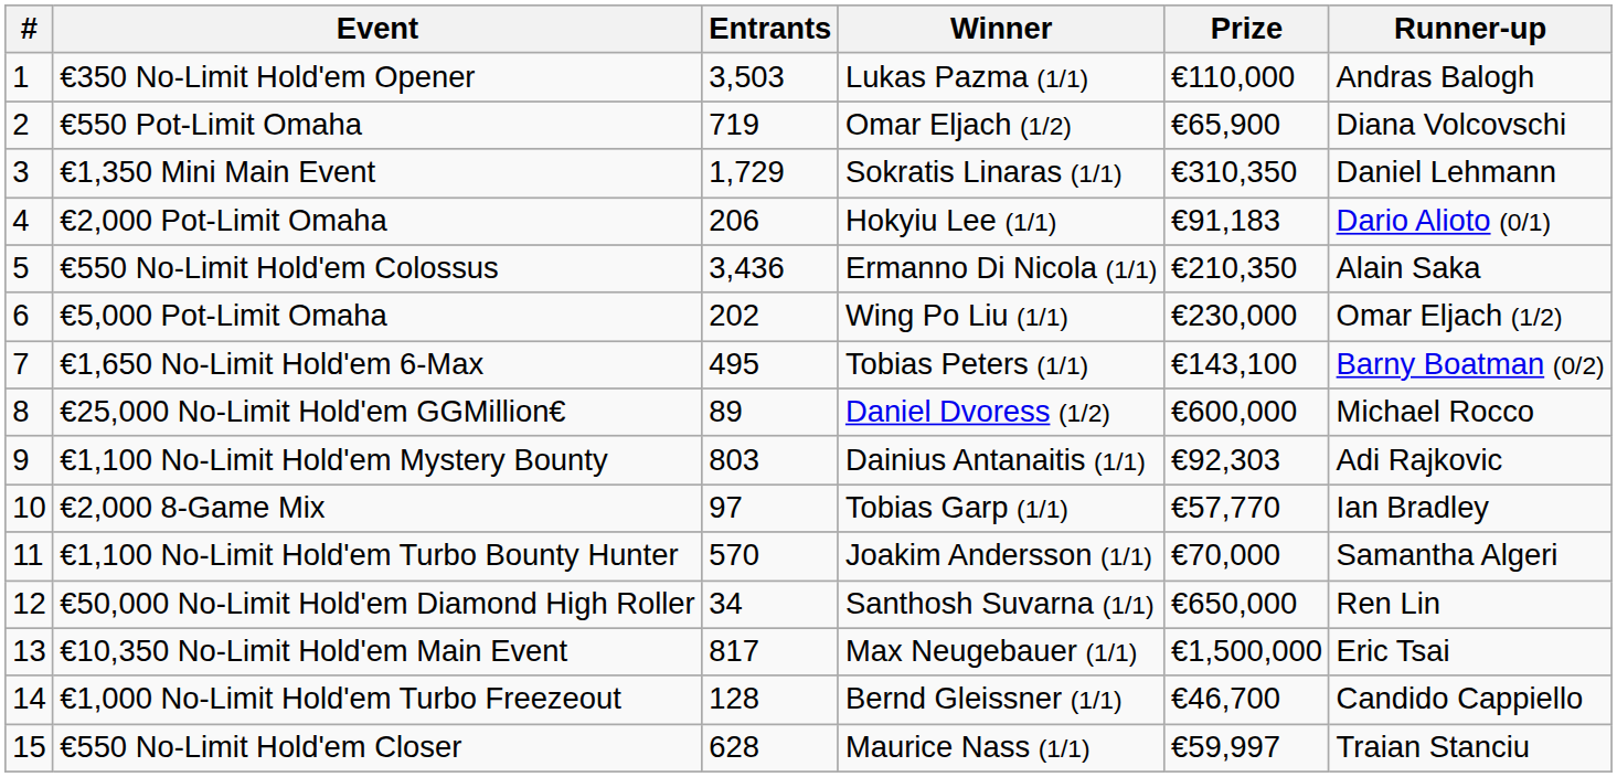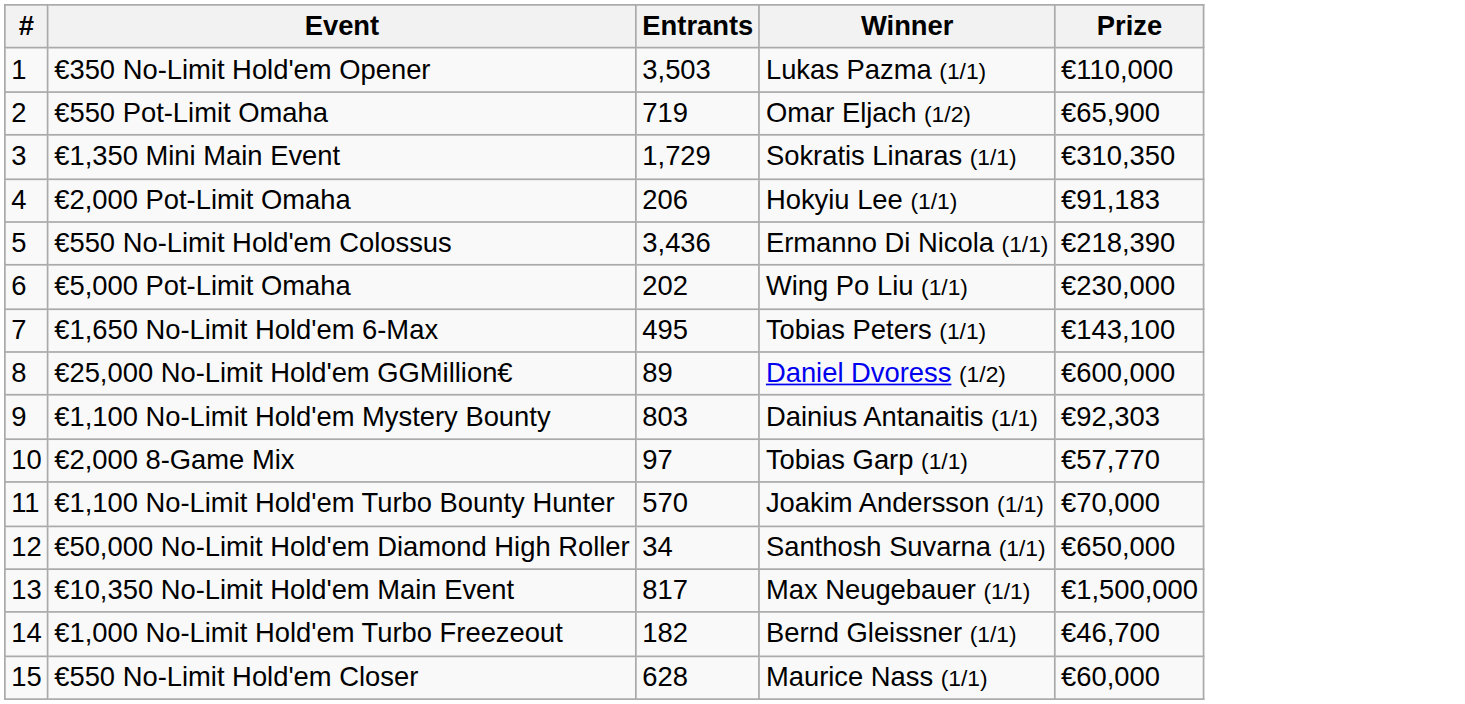- column: Runner-up | Andras Balogh | Diana Volcovschi | Daniel Lehmann | Dario Alioto (0/1) | Alain Saka | Omar Eljach (1/2) | Barny Boatman (0/2) | Michael Rocco | Adi Rajkovic | Ian Bradley | Samantha Algeri | Ren Lin | Eric Tsai | Candido Cappiello | Traian Stanciu
€550 No-Limit Hold'em Colossus | Prize: €210,350 -> €218,390
€1,000 No-Limit Hold'em Turbo Freezeout | Entrants: 128 -> 182
€550 No-Limit Hold'em Closer | Prize: €59,997 -> €60,000
